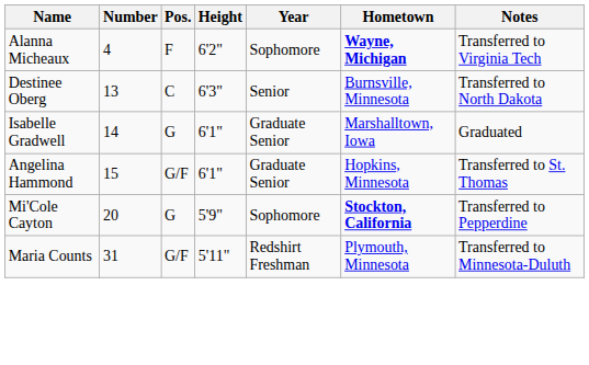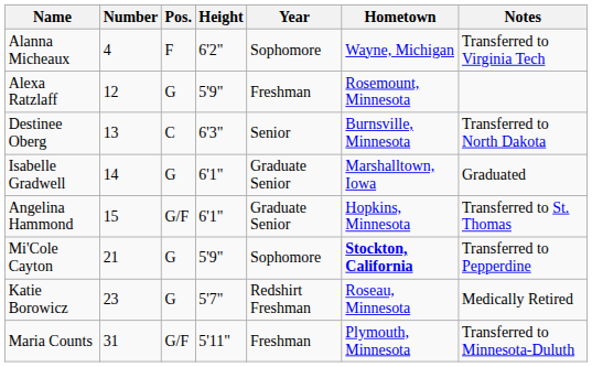Alanna Micheaux | Hometown: bold -> normal
+ row: Alexa Ratzlaff | 12 | G | 5'9" | Freshman | Rosemount, Minnesota
Mi'Cole Cayton | Number: 20 -> 21
+ row: Katie Borowicz | 23 | G | 5'7" | Redshirt Freshman | Roseau, Minnesota | Medically Retired
Maria Counts | Year: Redshirt Freshman -> Freshman
